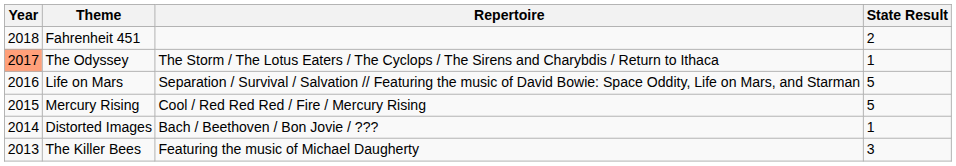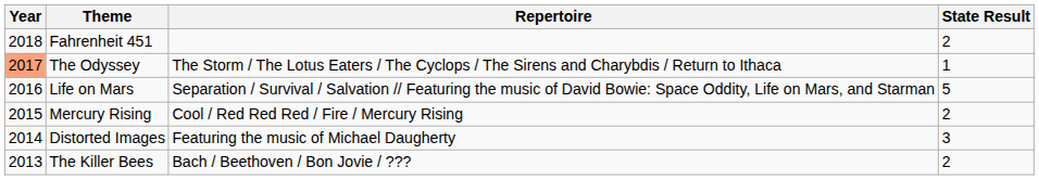Mercury Rising | State Result: 5 -> 2
Distorted Images | Repertoire: Bach / Beethoven / Bon Jovie / ??? -> Featuring the music of Michael Daugherty
Distorted Images | State Result: 1 -> 3
The Killer Bees | Repertoire: Featuring the music of Michael Daugherty -> Bach / Beethoven / Bon Jovie / ???
The Killer Bees | State Result: 3 -> 2
